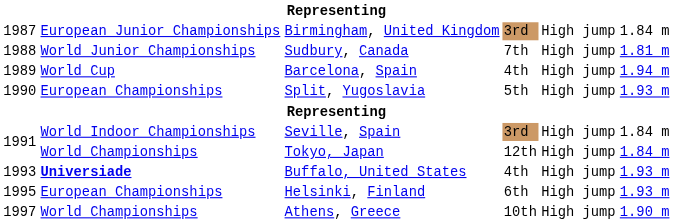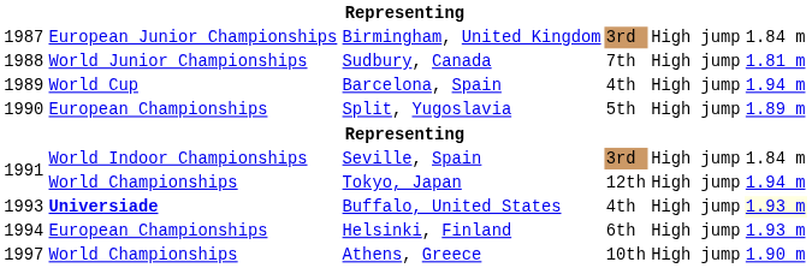Split, Yugoslavia | column 6: 1.93 m -> 1.89 m
Tokyo, Japan | column 6: 1.84 m -> 1.94 m
Buffalo, United States | column 6: no background -> lightyellow background
Helsinki, Finland | column 1: 1995 -> 1994
